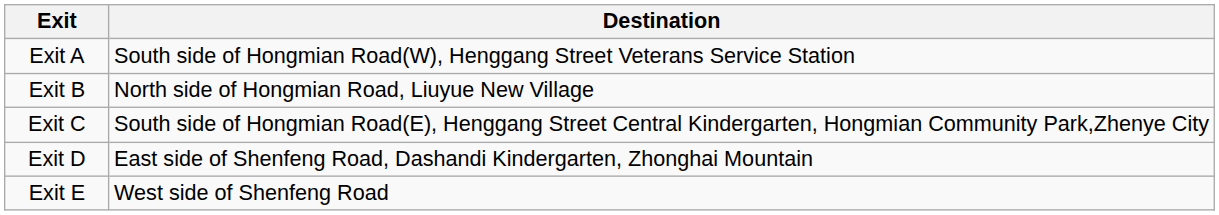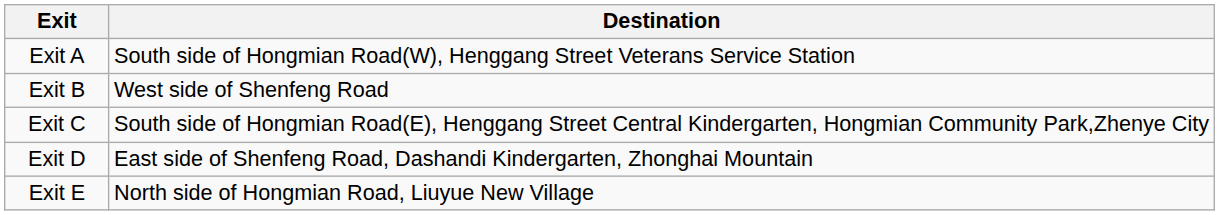Exit B | Destination: North side of Hongmian Road, Liuyue New Village -> West side of Shenfeng Road
Exit E | Destination: West side of Shenfeng Road -> North side of Hongmian Road, Liuyue New Village
